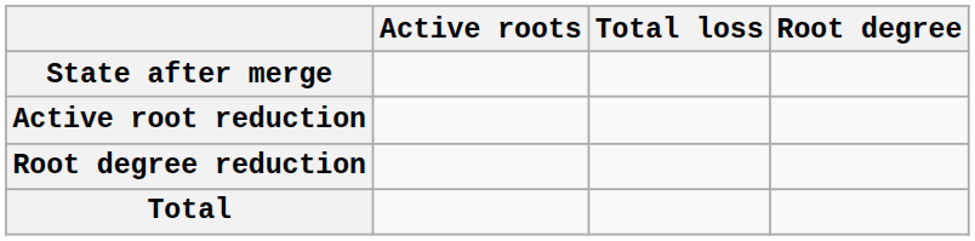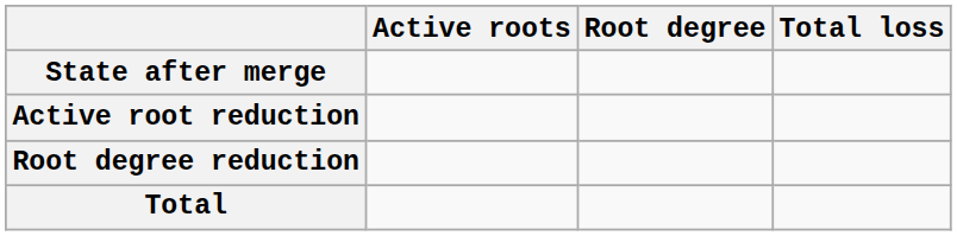columns swapped: Total loss <-> Root degree
